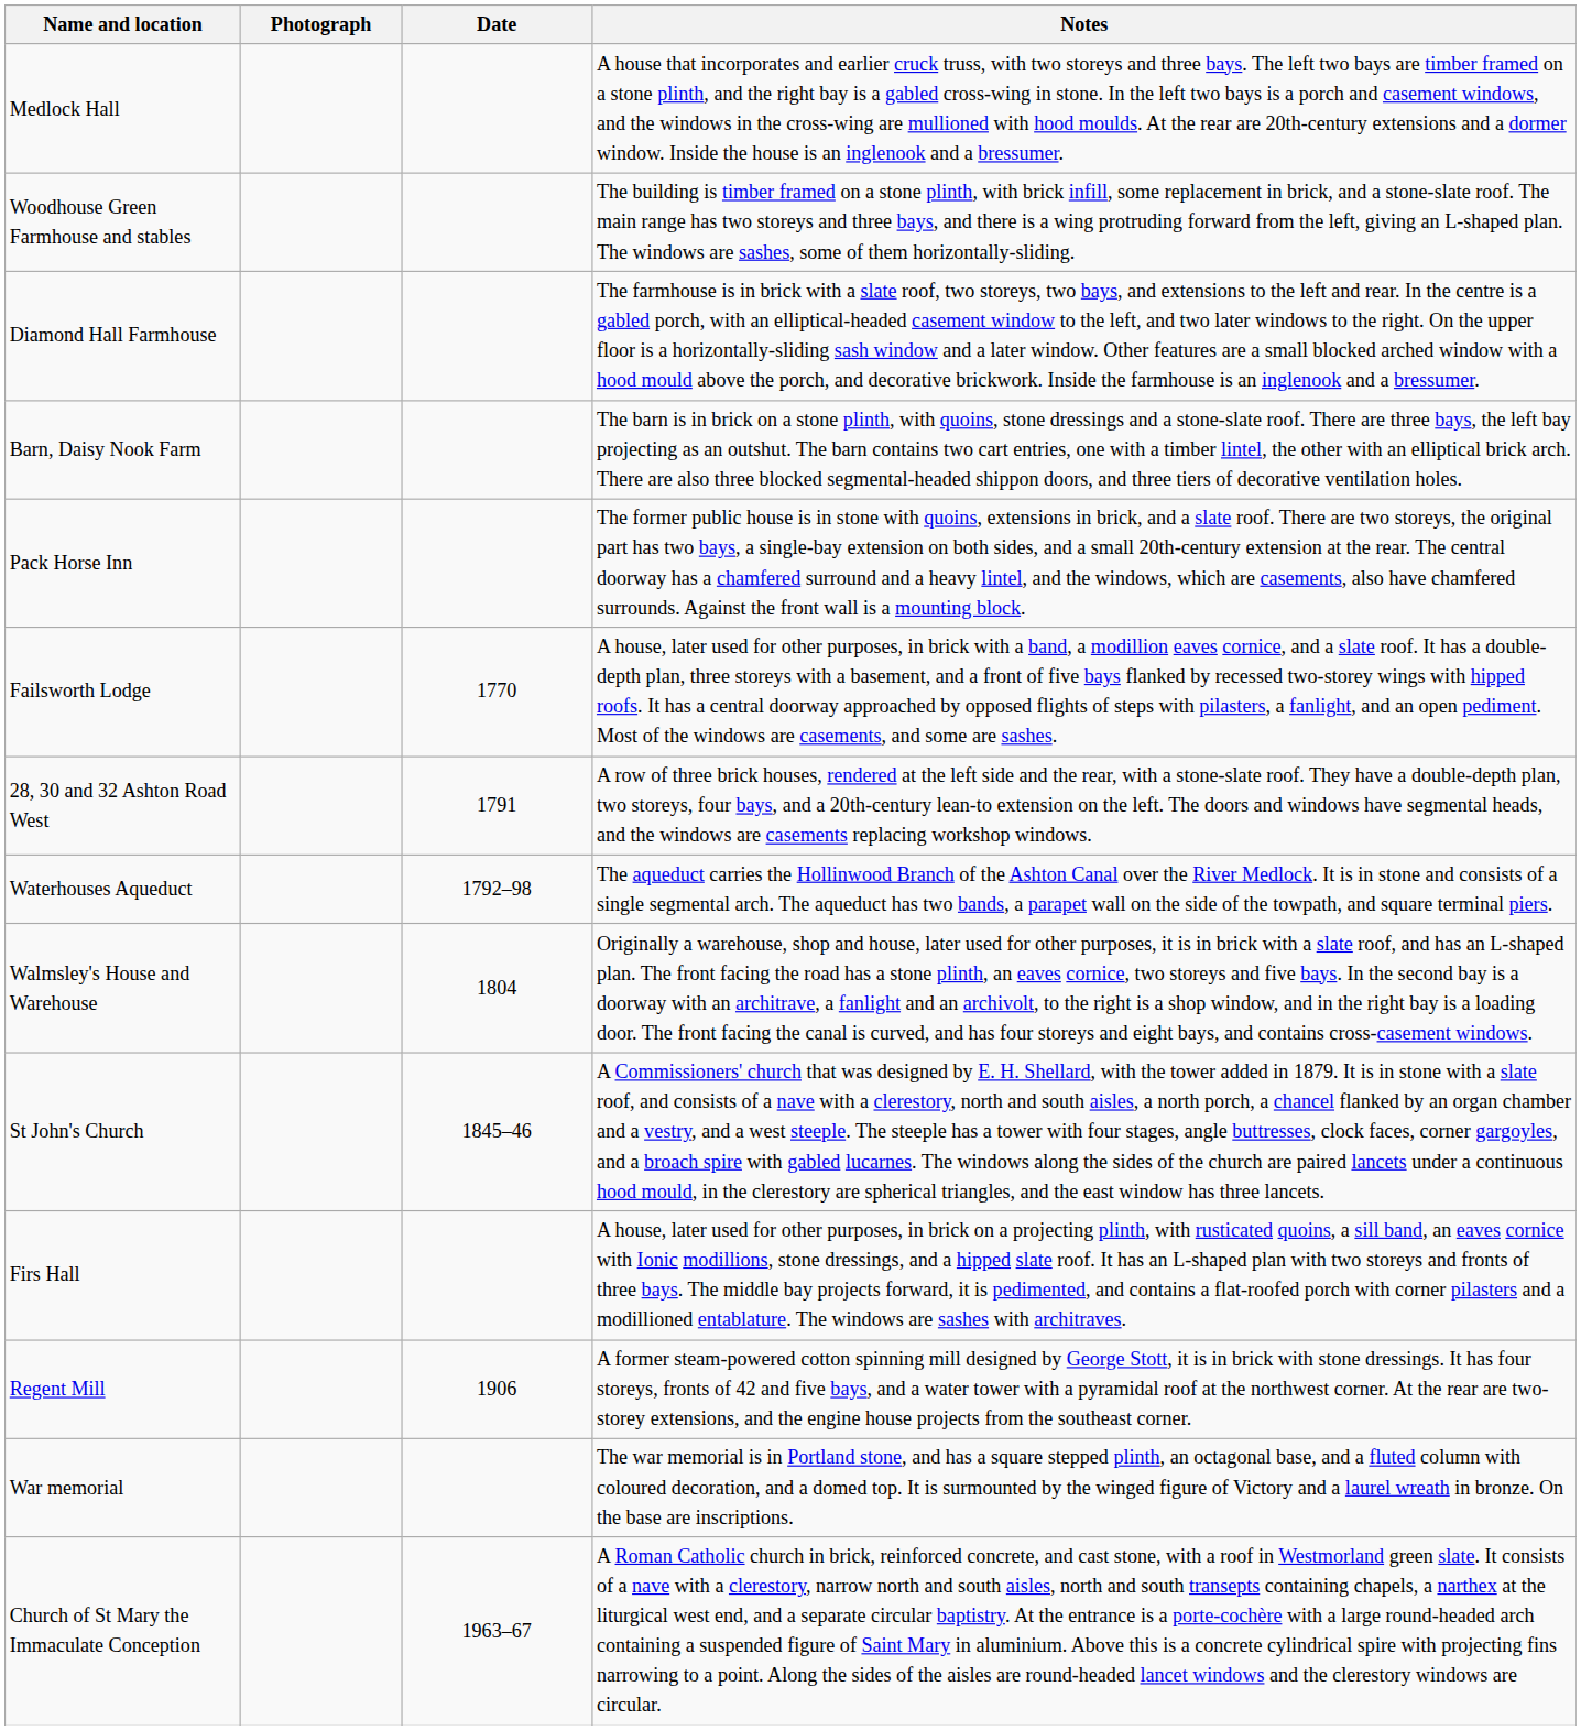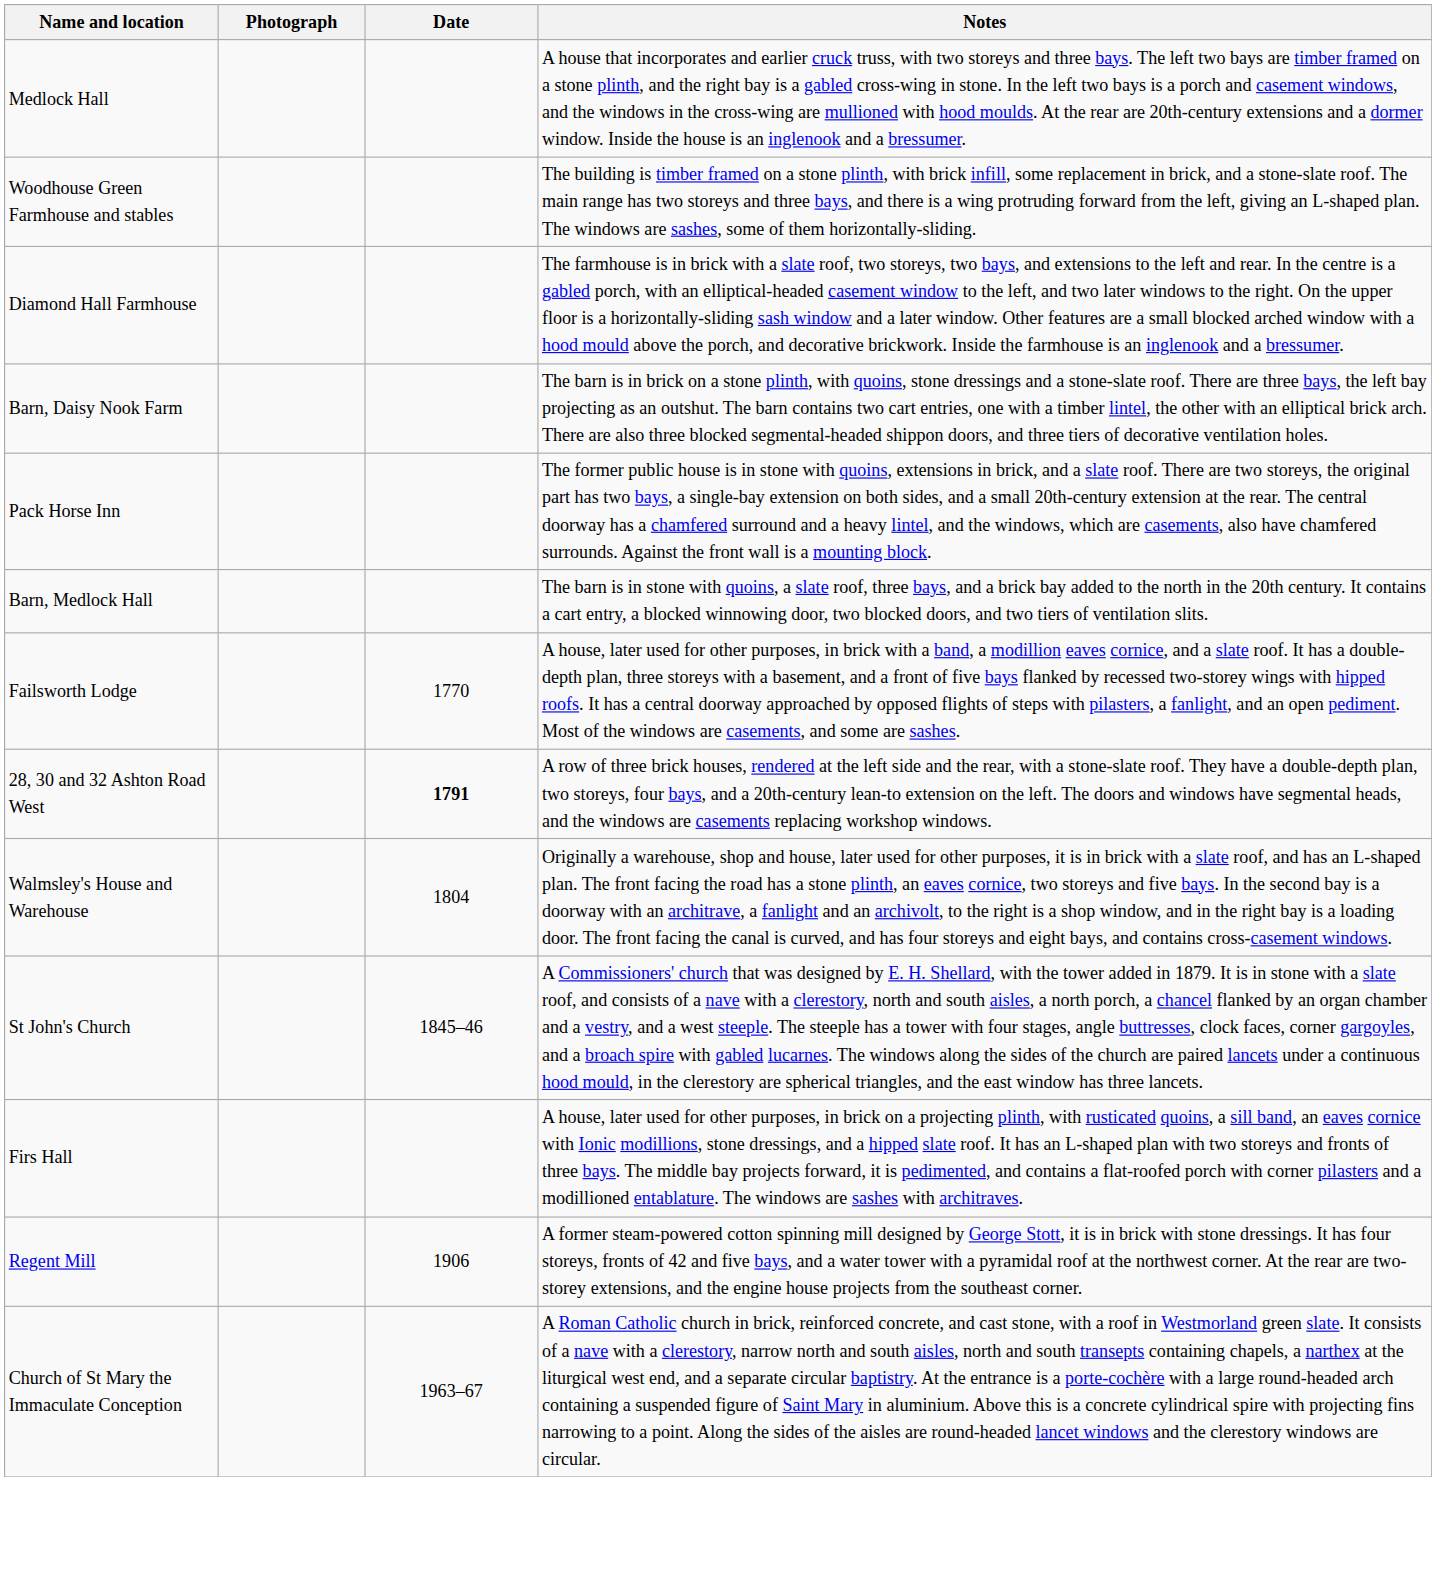+ row: Barn, Medlock Hall | The barn is in stone with quoins, a slate roof, three bays, and a brick bay added to the north in the 20th century. It contains a cart entry, a blocked winnowing door, two blocked doors, and two tiers of ventilation slits.
28, 30 and 32 Ashton Road West | Date: normal -> bold
- row: Waterhouses Aqueduct | 1792–98 | The aqueduct carries the Hollinwood Branch of the Ashton Canal over the River Medlock. It is in stone and consists of a single segmental arch. The aqueduct has two bands, a parapet wall on the side of the towpath, and square terminal piers.
- row: War memorial | The war memorial is in Portland stone, and has a square stepped plinth, an octagonal base, and a fluted column with coloured decoration, and a domed top. It is surmounted by the winged figure of Victory and a laurel wreath in bronze. On the base are inscriptions.
